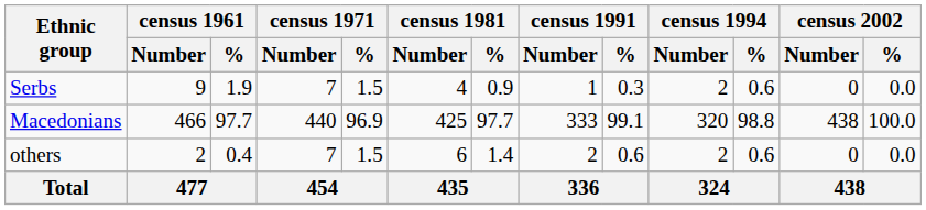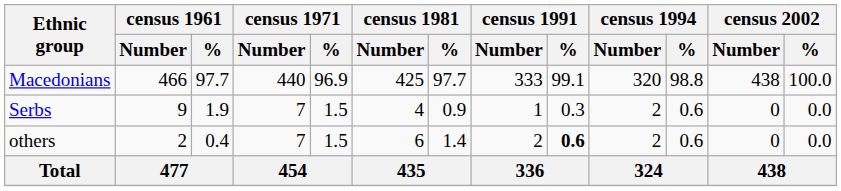rows swapped: Macedonians <-> Serbs
others | census 1991 / %: normal -> bold
